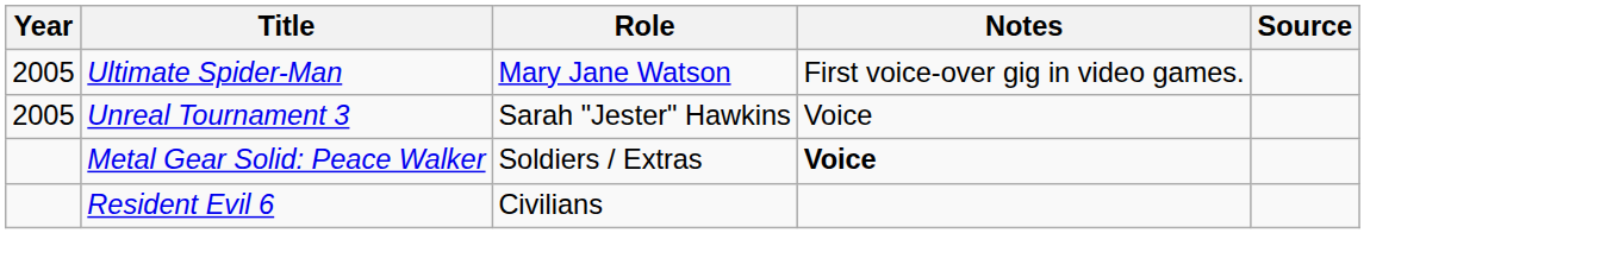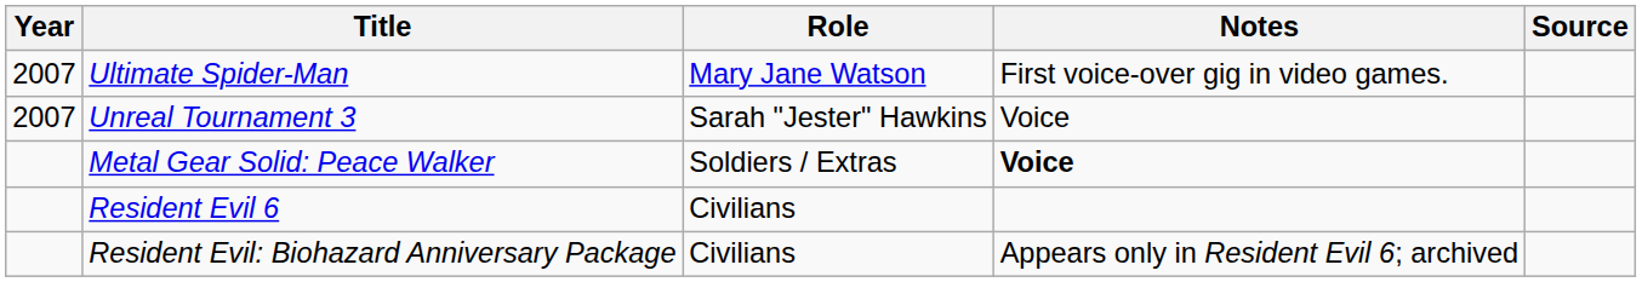Ultimate Spider-Man | Year: 2005 -> 2007
Unreal Tournament 3 | Year: 2005 -> 2007
+ row: Resident Evil: Biohazard Anniversary Package | Civilians | Appears only in Resident Evil 6; archived
